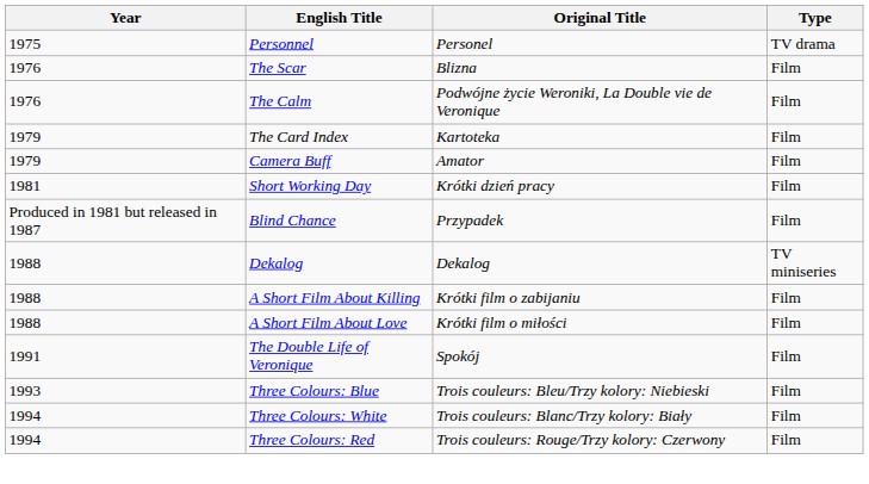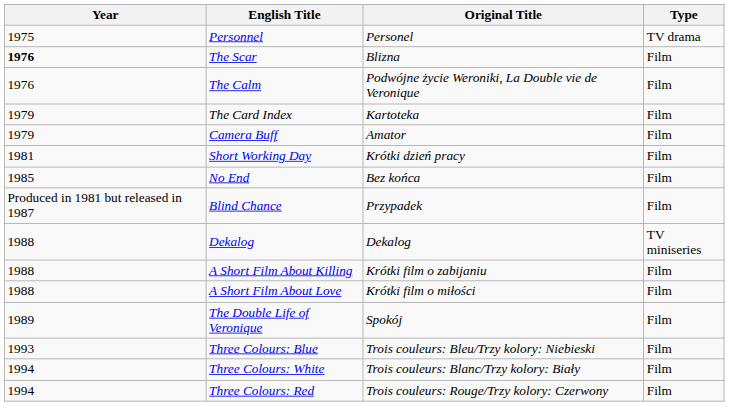The Scar | Year: normal -> bold
+ row: 1985 | No End | Bez końca | Film
The Double Life of Veronique | Year: 1991 -> 1989
